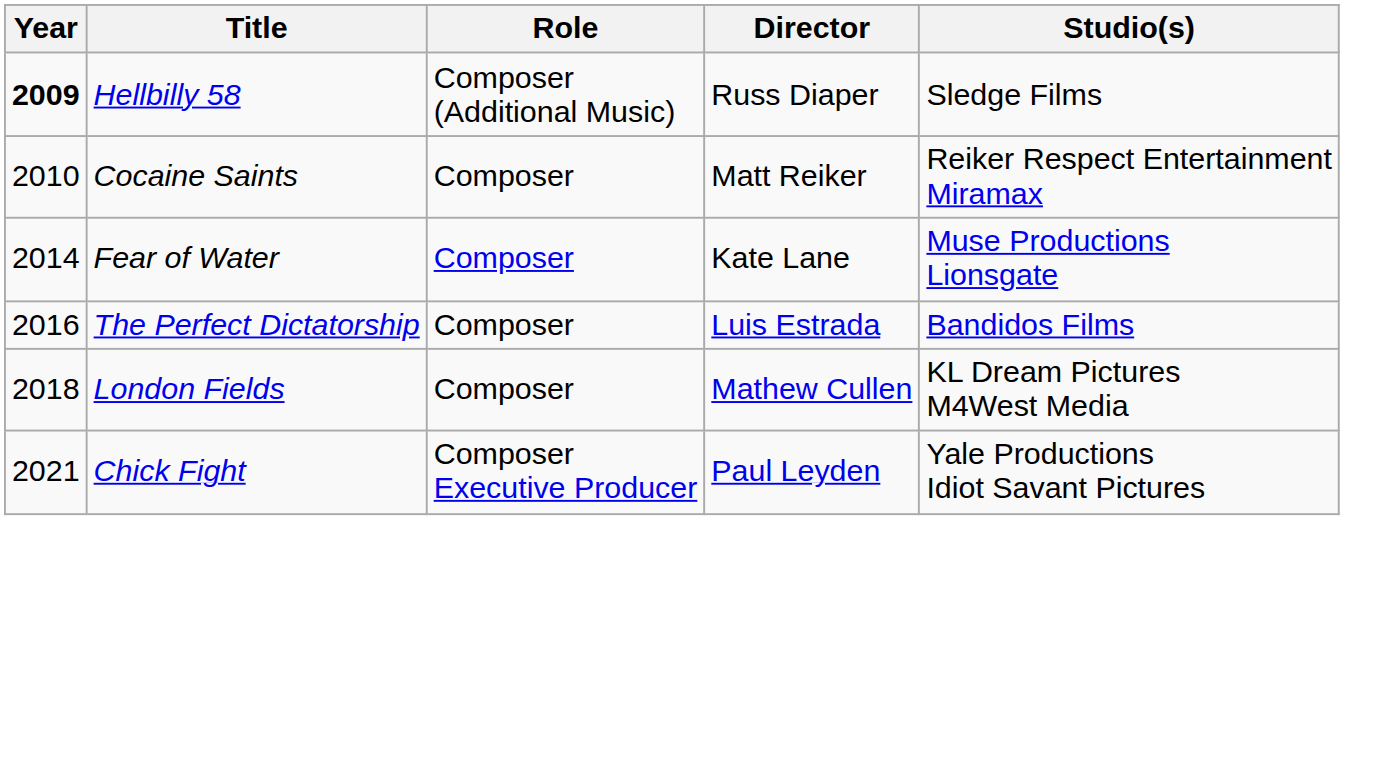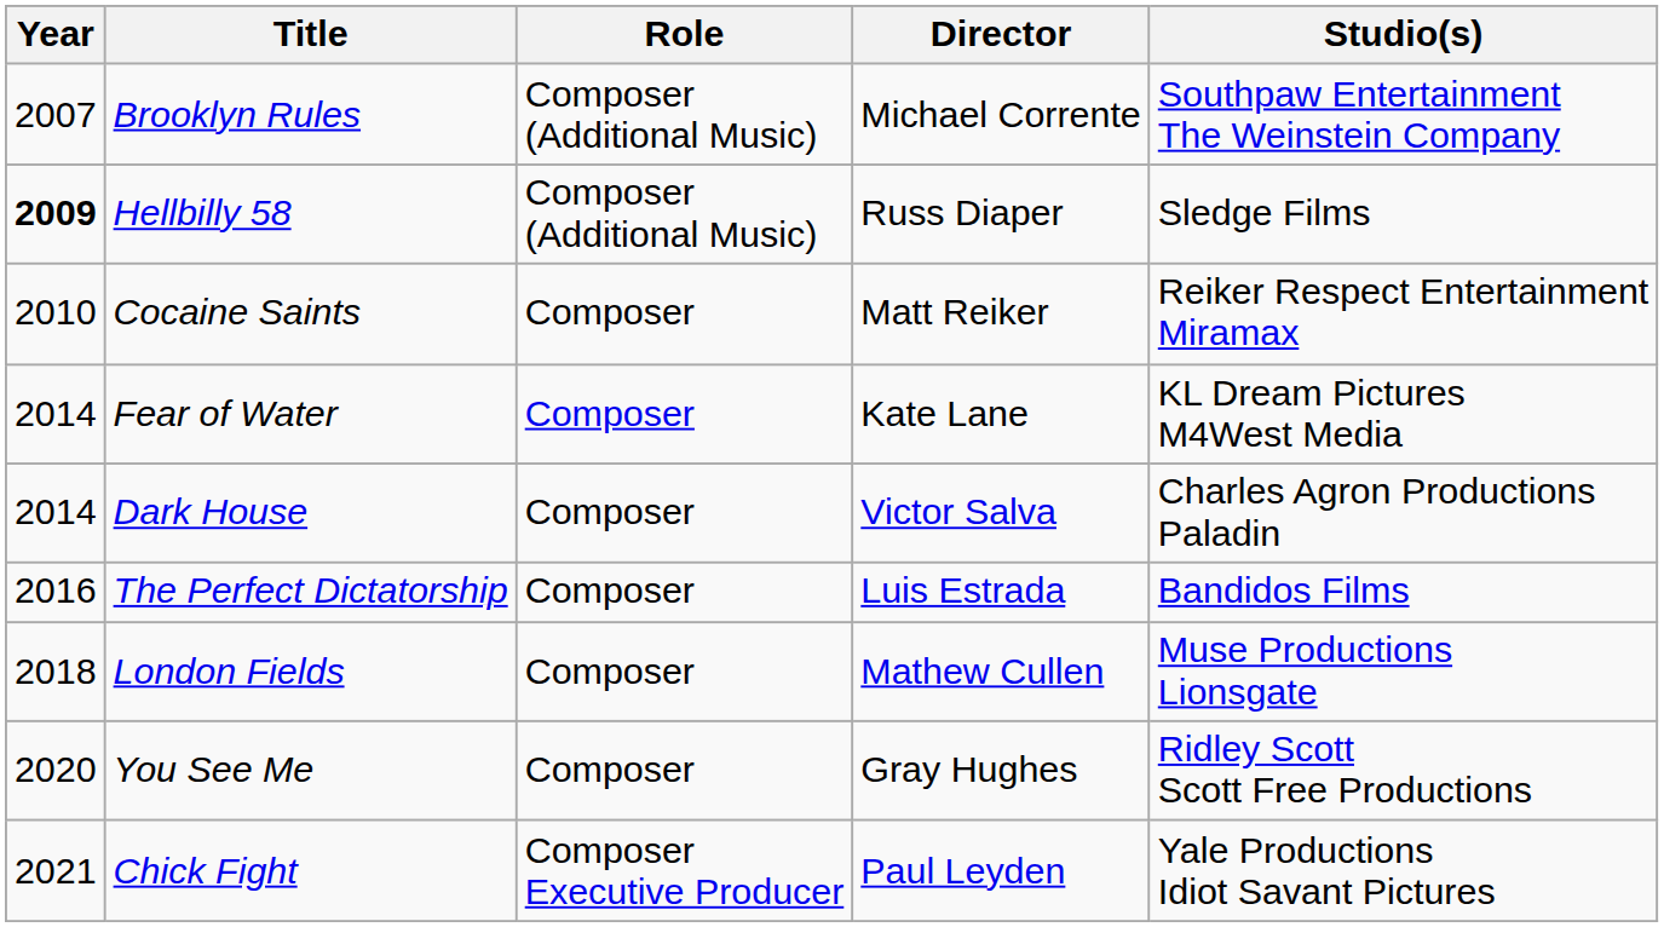+ row: 2007 | Brooklyn Rules | Composer (Additional Music) | Michael Corrente | Southpaw Entertainment The Weinstein Company
Fear of Water | Studio(s): Muse Productions Lionsgate -> KL Dream Pictures M4West Media
+ row: 2014 | Dark House | Composer | Victor Salva | Charles Agron Productions Paladin
London Fields | Studio(s): KL Dream Pictures M4West Media -> Muse Productions Lionsgate
+ row: 2020 | You See Me | Composer | Gray Hughes | Ridley Scott Scott Free Productions
